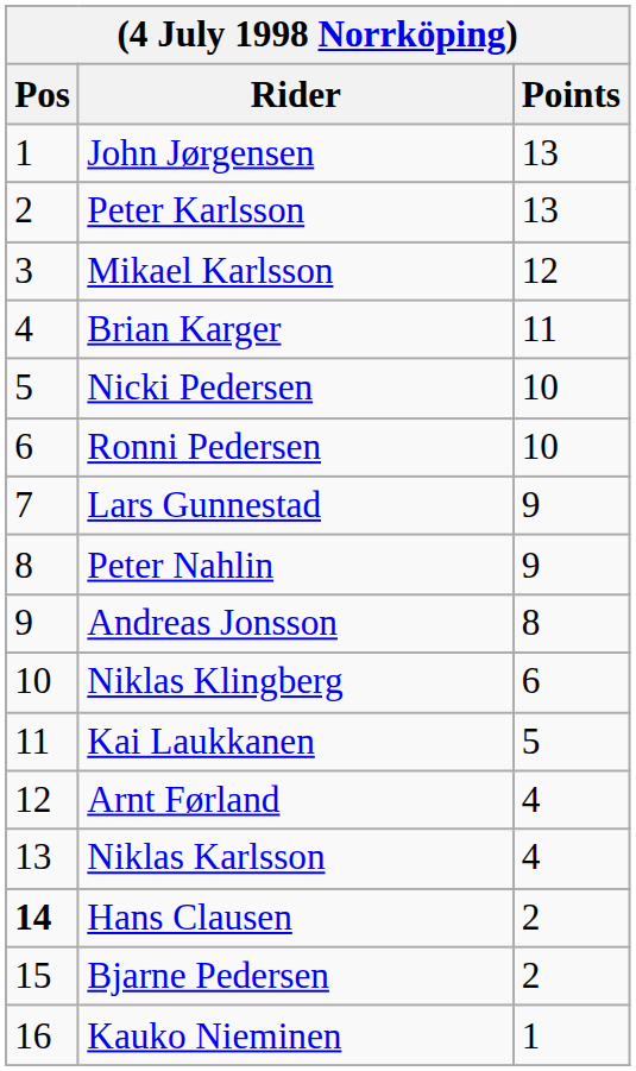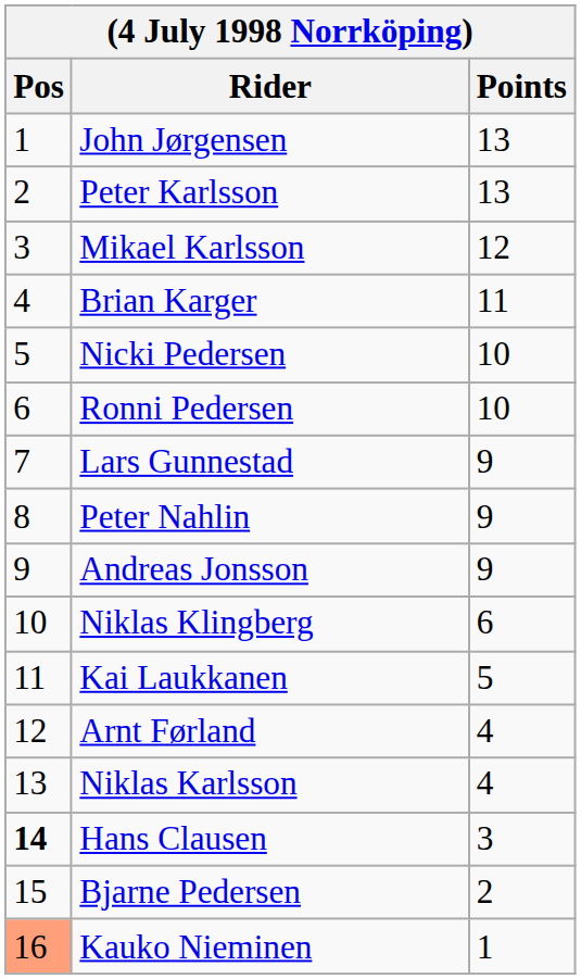Andreas Jonsson | Points: 8 -> 9
Hans Clausen | Points: 2 -> 3
Kauko Nieminen | Pos: no background -> lightsalmon background
